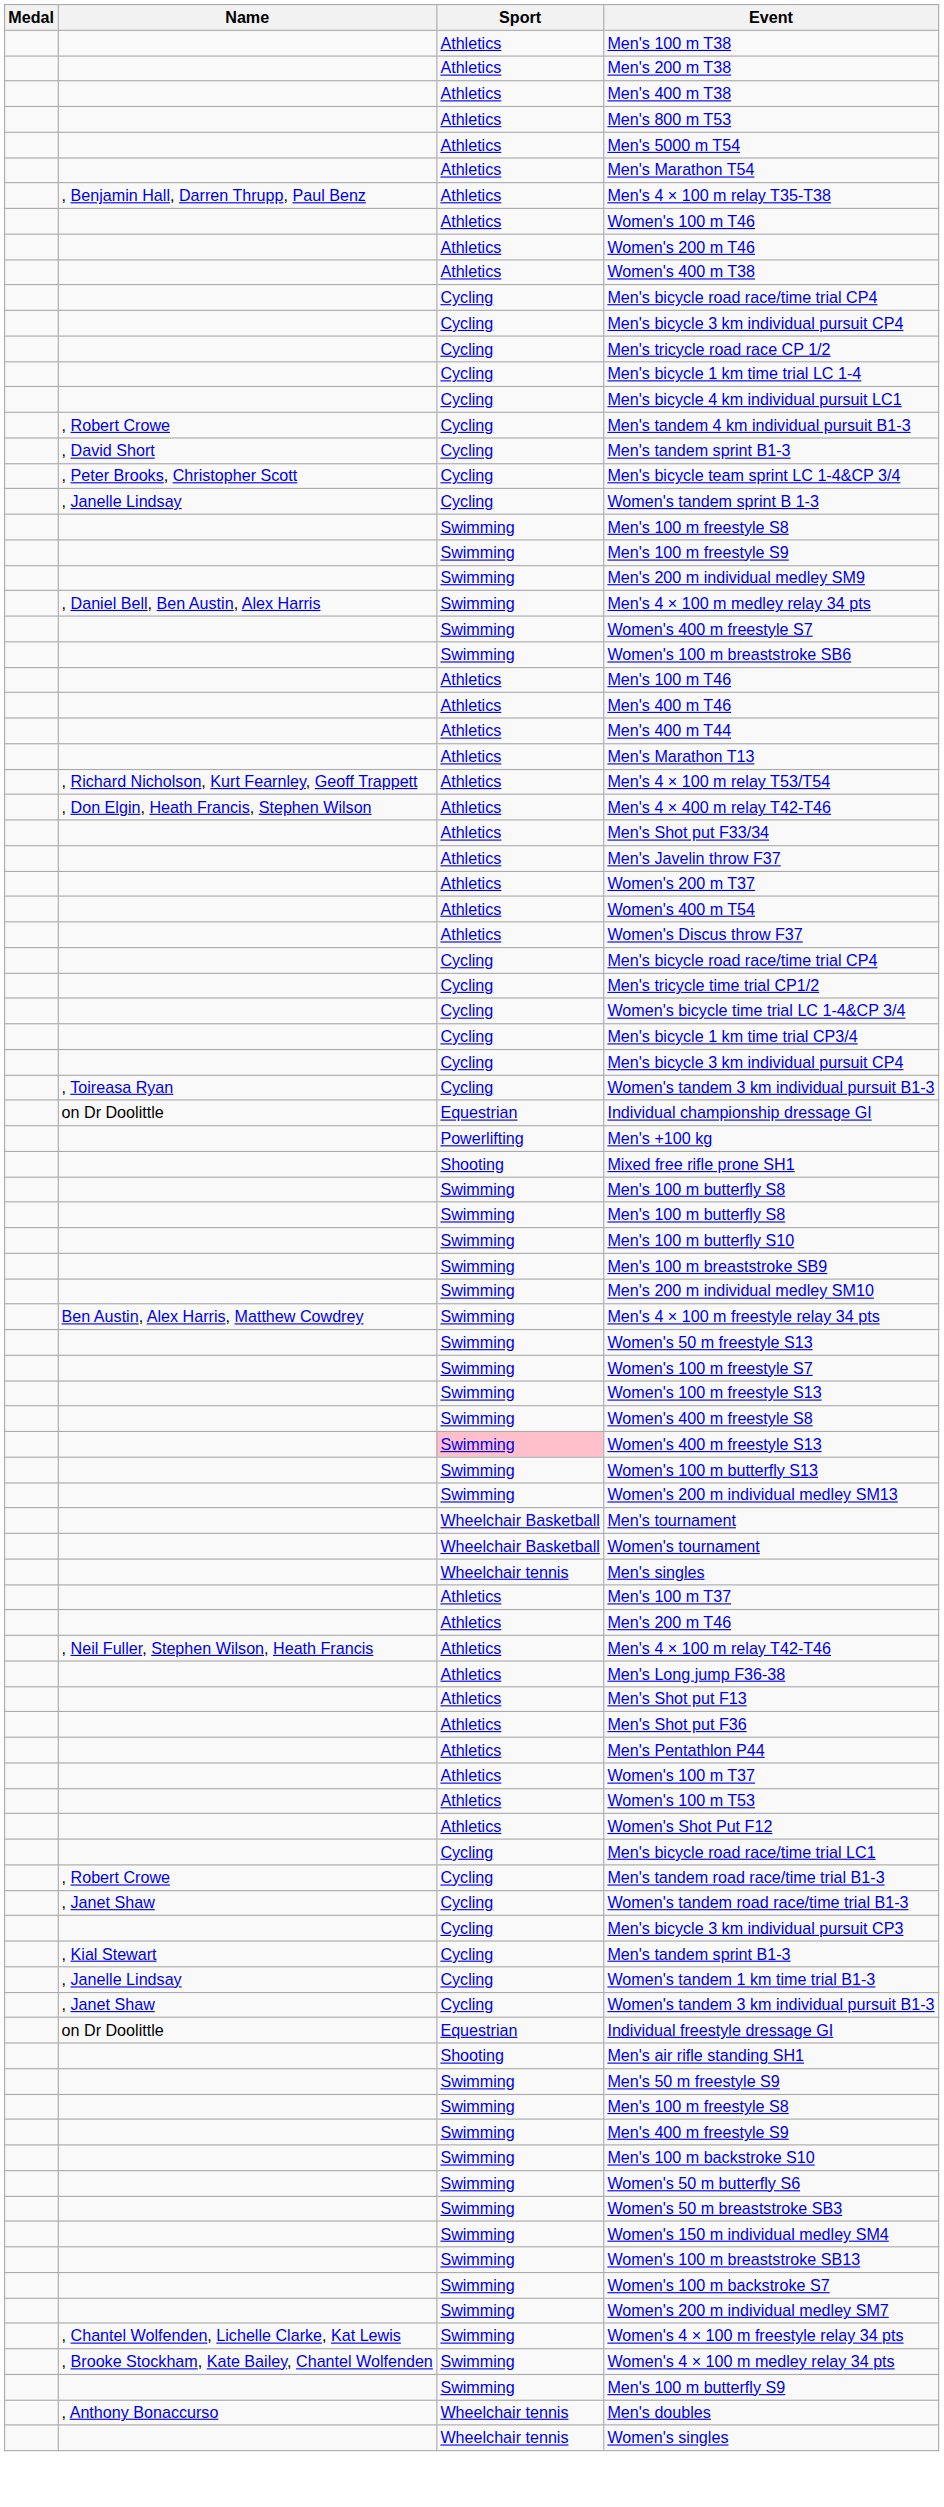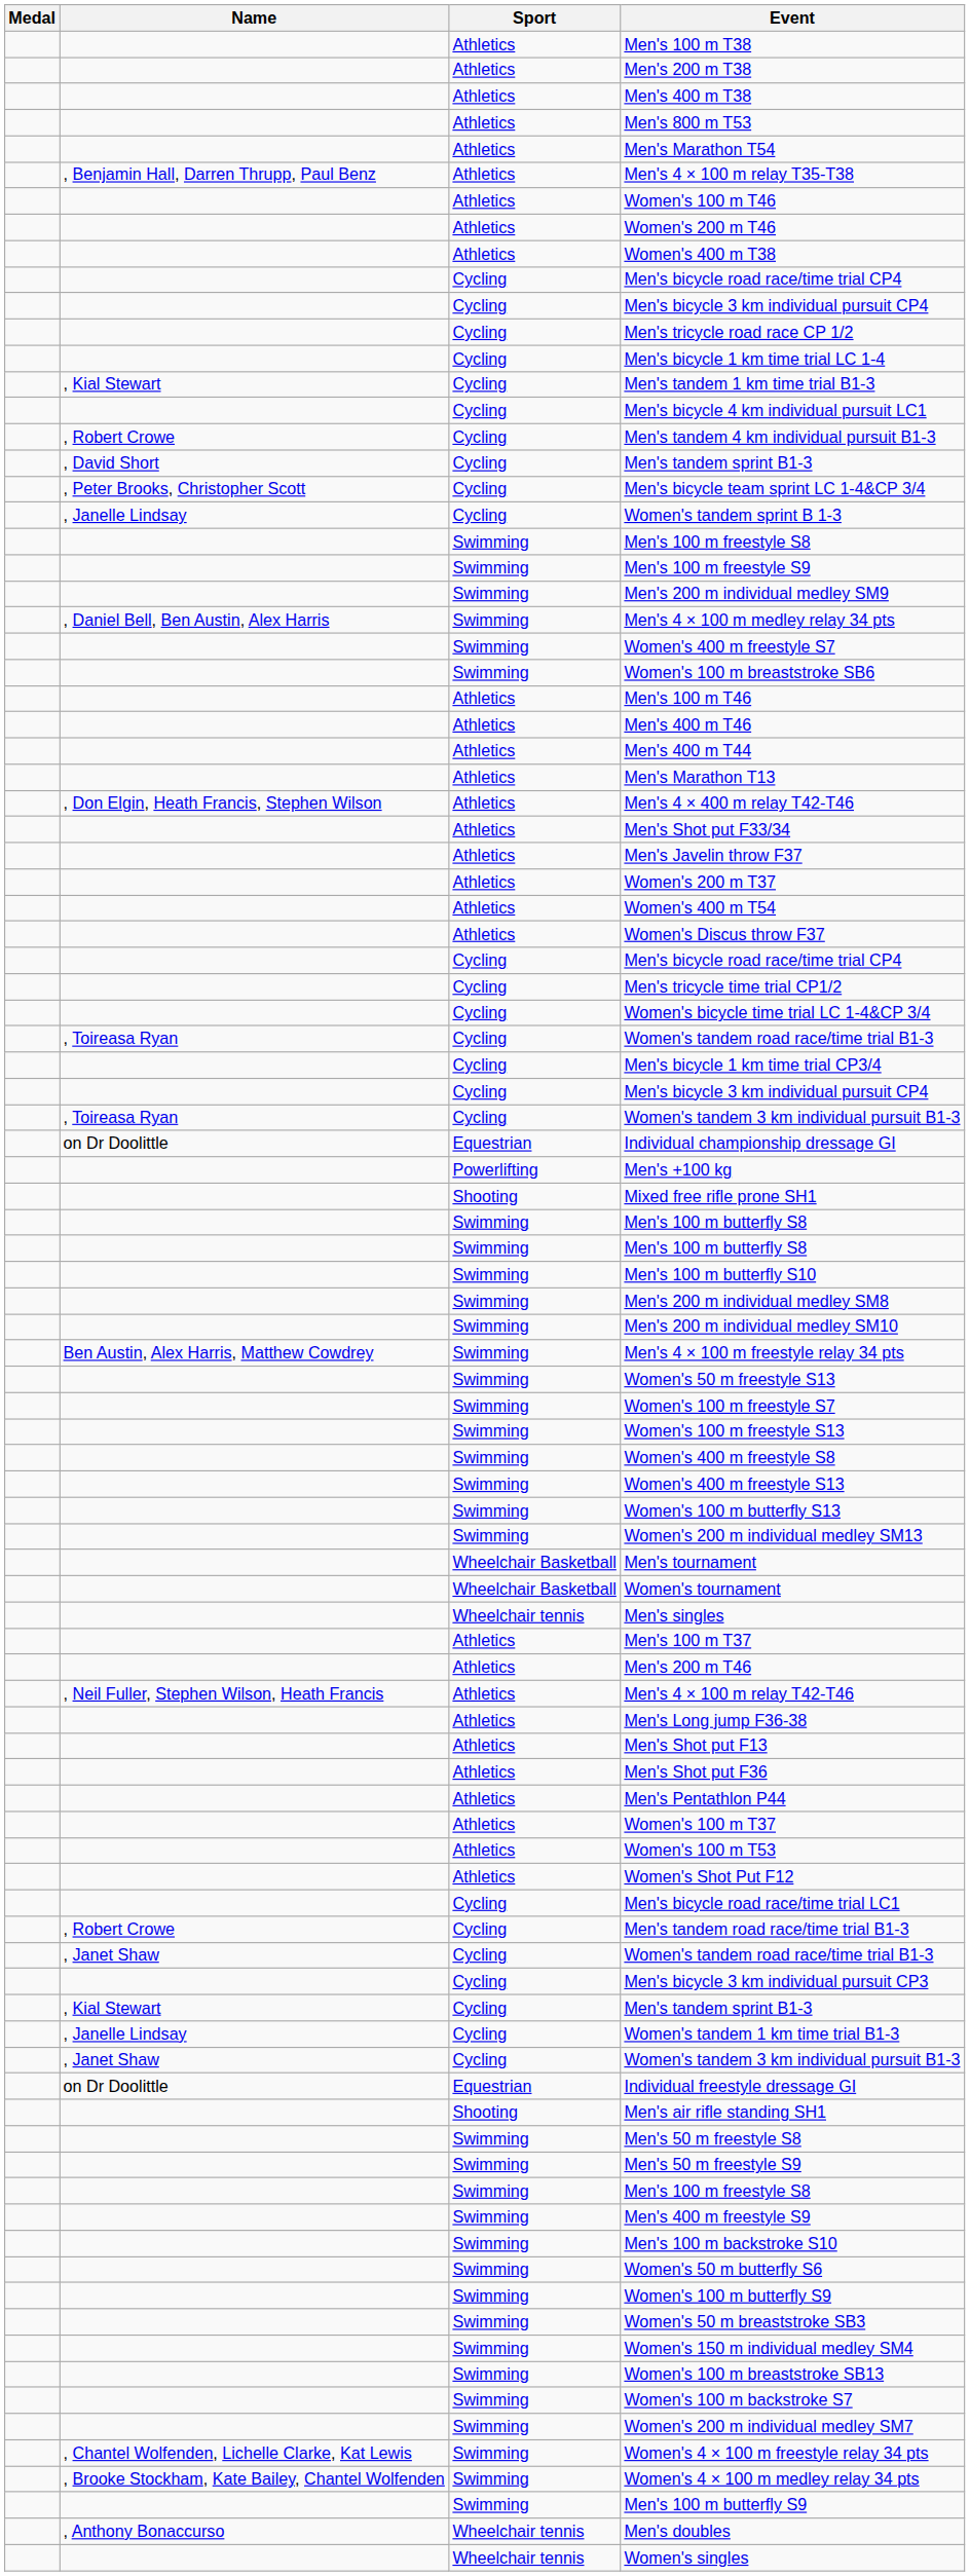- row: Athletics | Men's 5000 m T54
+ row: , Kial Stewart | Cycling | Men's tandem 1 km time trial B1-3
- row: , Richard Nicholson, Kurt Fearnley, Geoff Trappett | Athletics | Men's 4 × 100 m relay T53/T54
+ row: , Toireasa Ryan | Cycling | Women's tandem road race/time trial B1-3
- row: Swimming | Men's 100 m breaststroke SB9
+ row: Swimming | Men's 200 m individual medley SM8
Women's 400 m freestyle S13 | Sport: pink background -> no background
+ row: Swimming | Men's 50 m freestyle S8
+ row: Swimming | Women's 100 m butterfly S9
